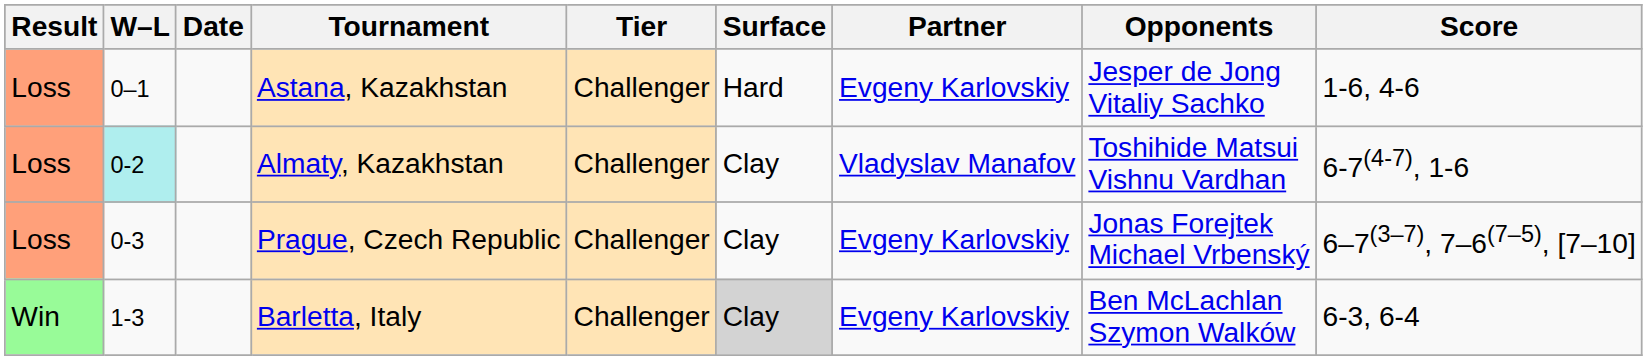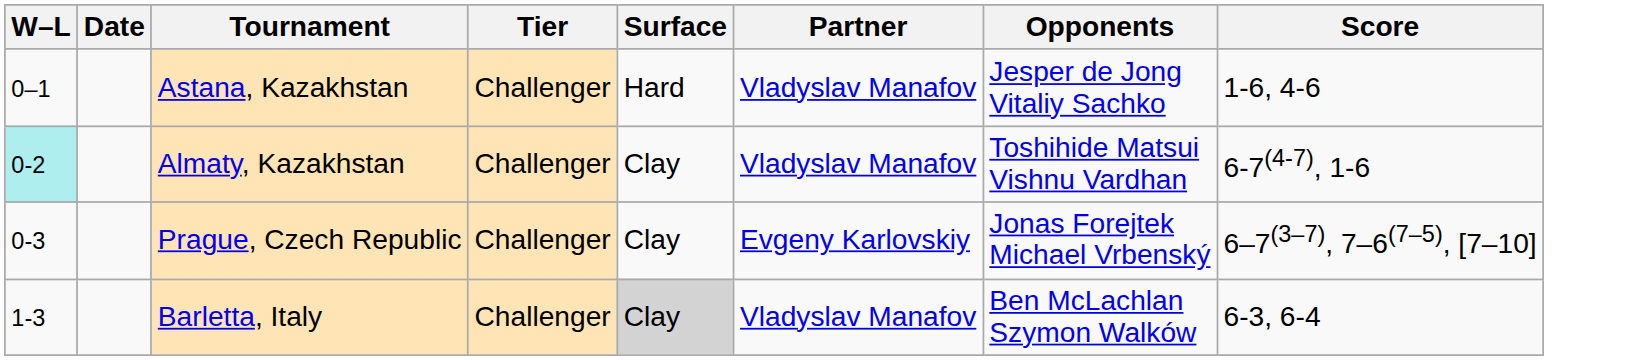- column: Result | Loss | Loss | Loss | Win
Astana, Kazakhstan | Partner: Evgeny Karlovskiy -> Vladyslav Manafov
Barletta, Italy | Partner: Evgeny Karlovskiy -> Vladyslav Manafov
